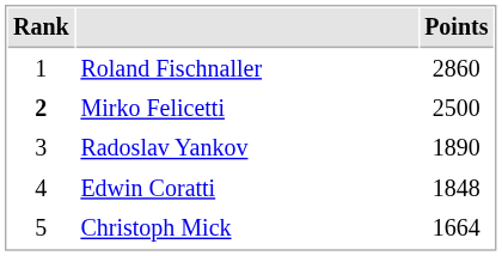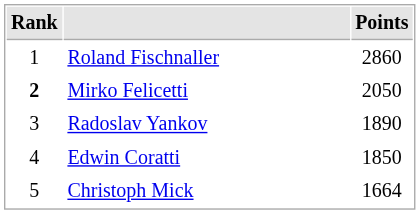Mirko Felicetti | Points: 2500 -> 2050
Edwin Coratti | Points: 1848 -> 1850
